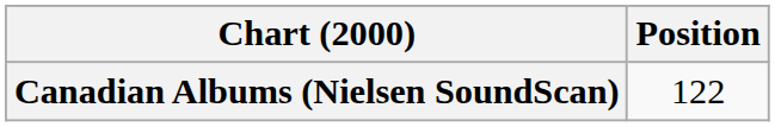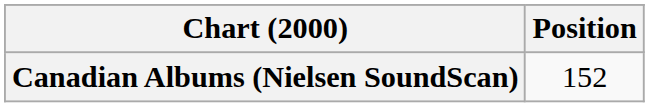Canadian Albums (Nielsen SoundScan) | Position: 122 -> 152
